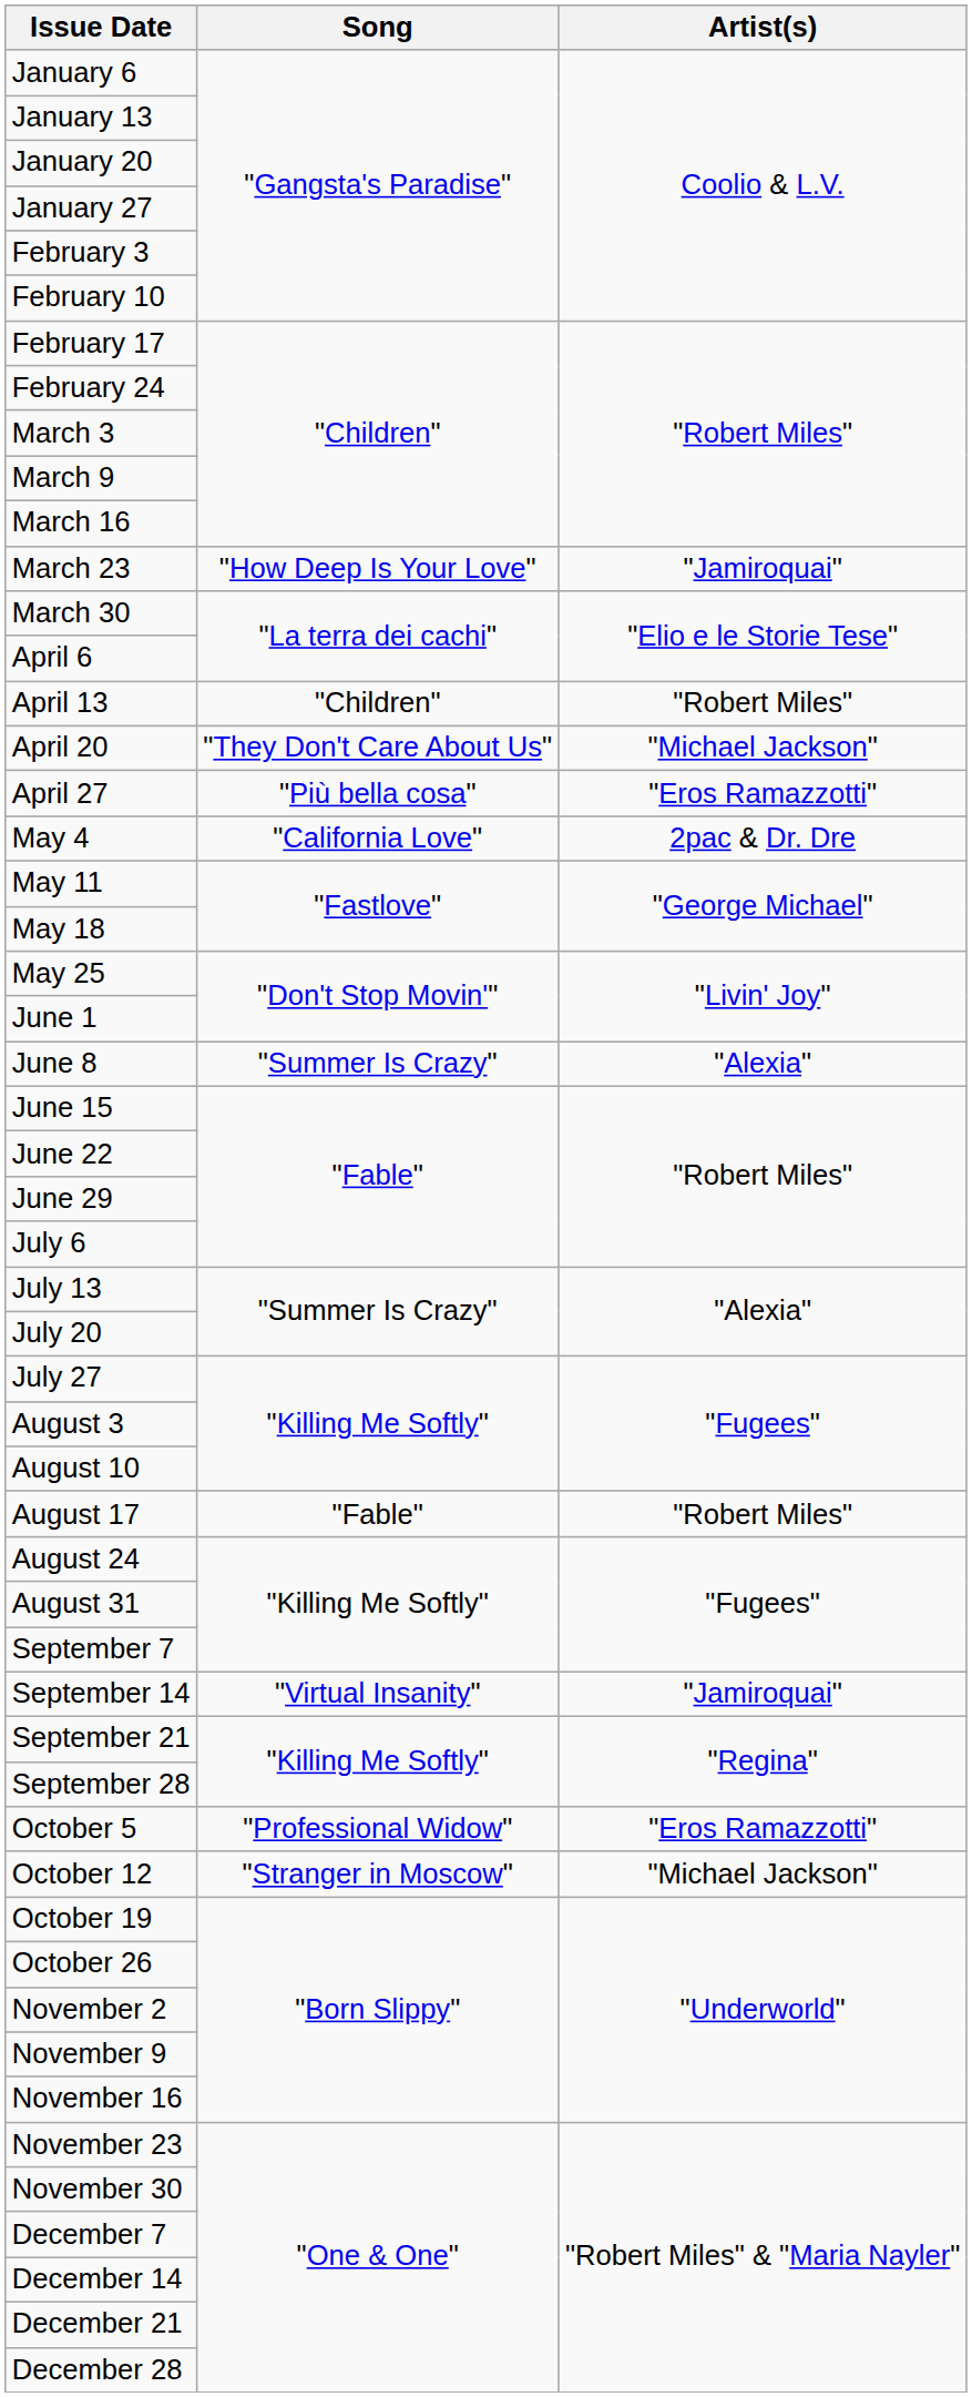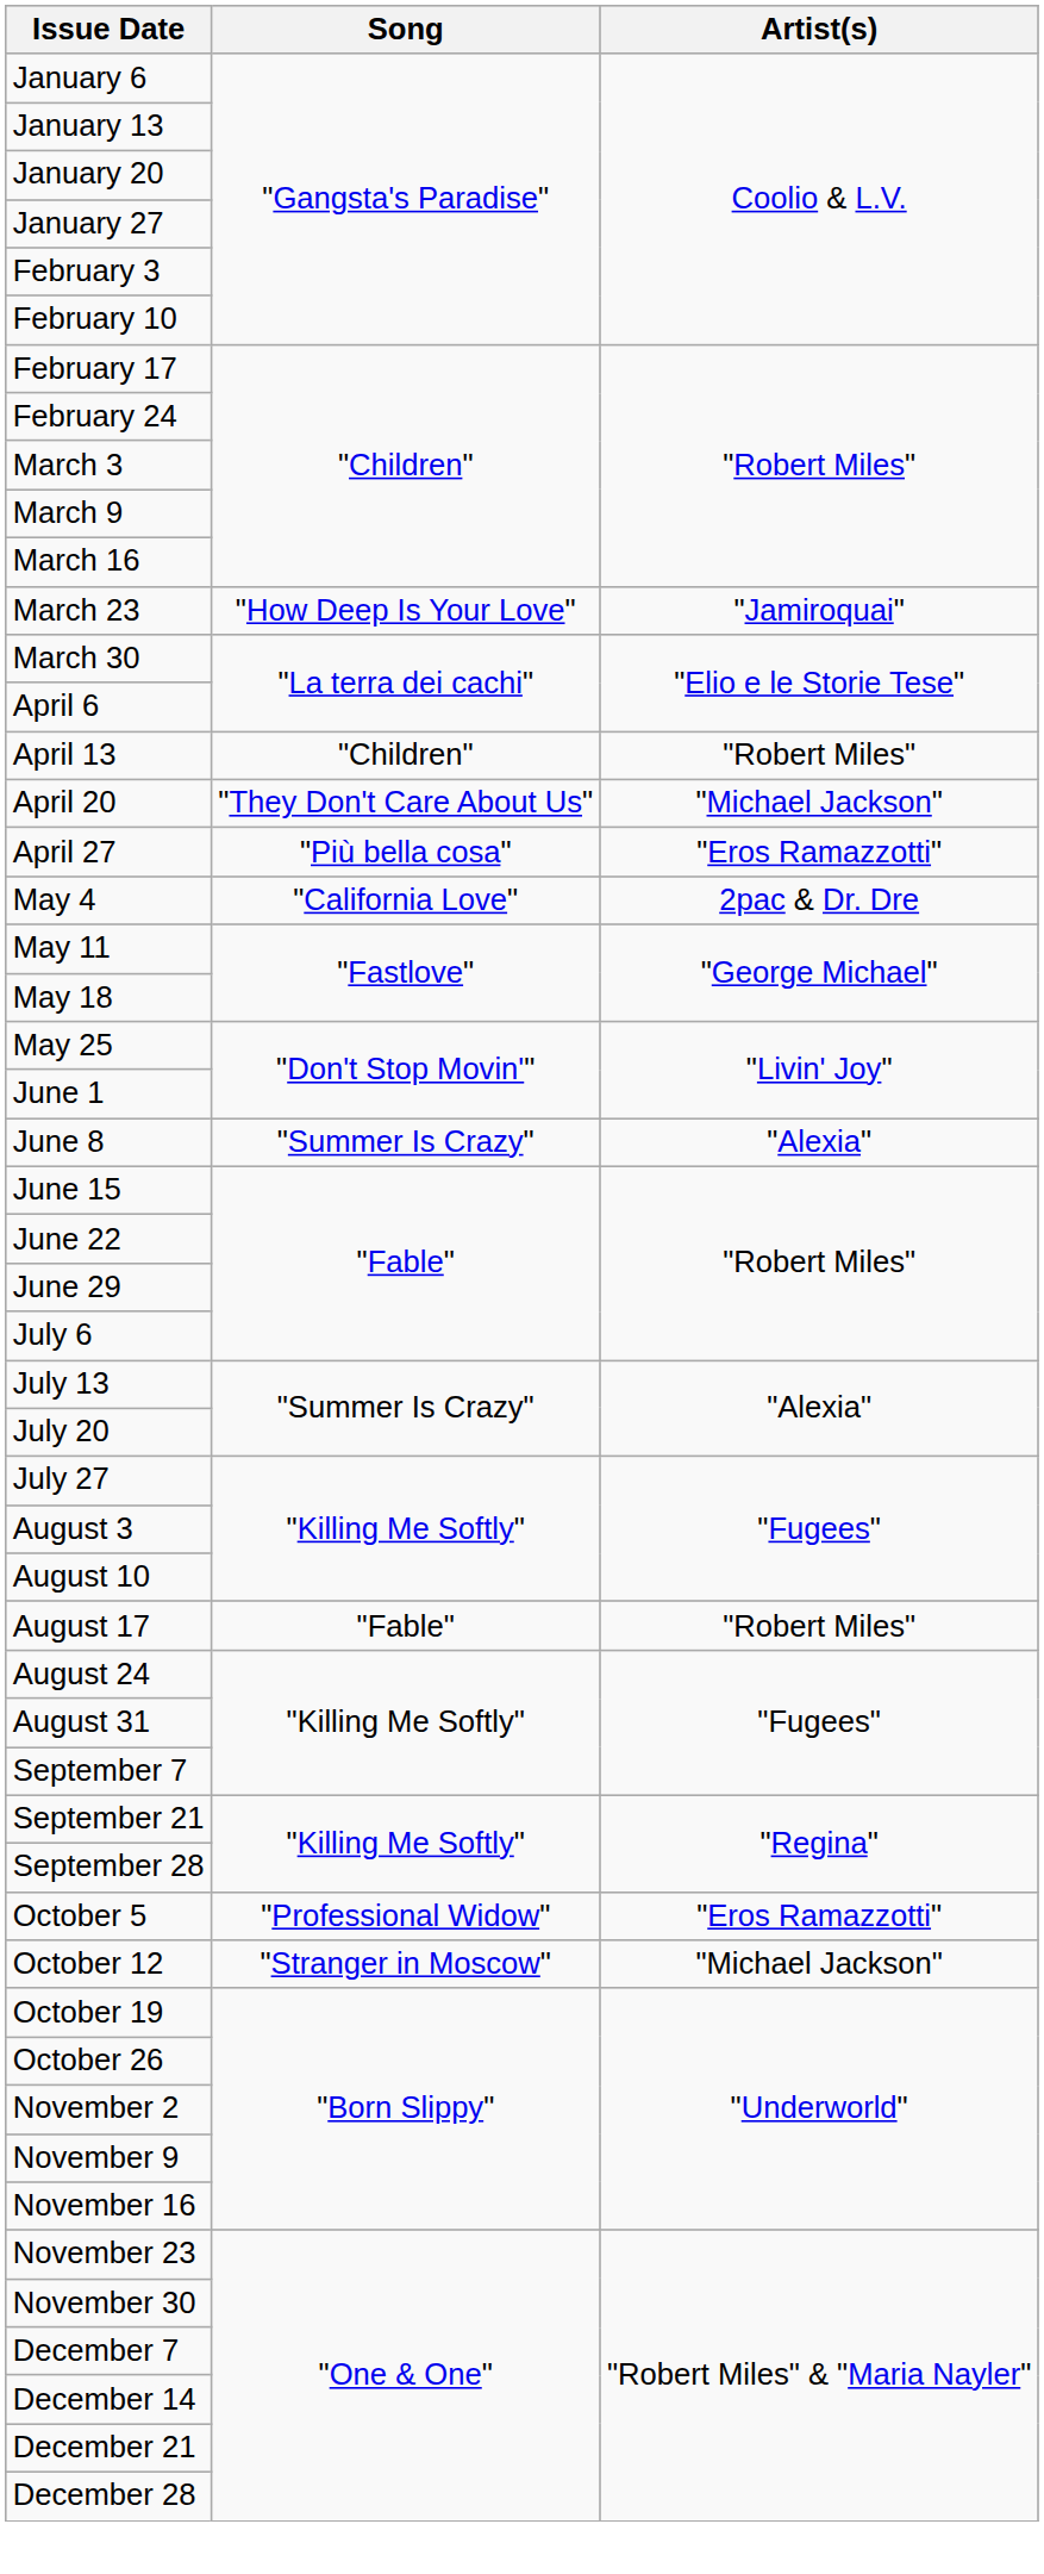- row: September 14 | "Virtual Insanity" | "Jamiroquai"
